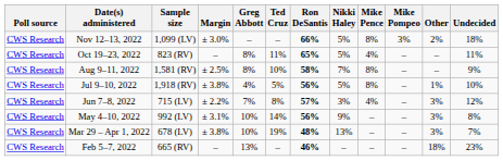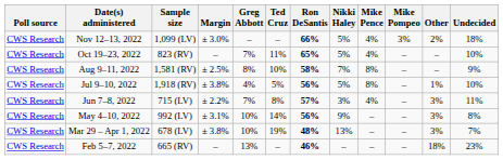Nov 12–13, 2022 | Mike Pence: 8% -> 4%
Oct 19–23, 2022 | Greg Abbott: 8% -> 7%
Oct 19–23, 2022 | Undecided: 11% -> 10%
Jun 7–8, 2022 | Undecided: 12% -> 11%
